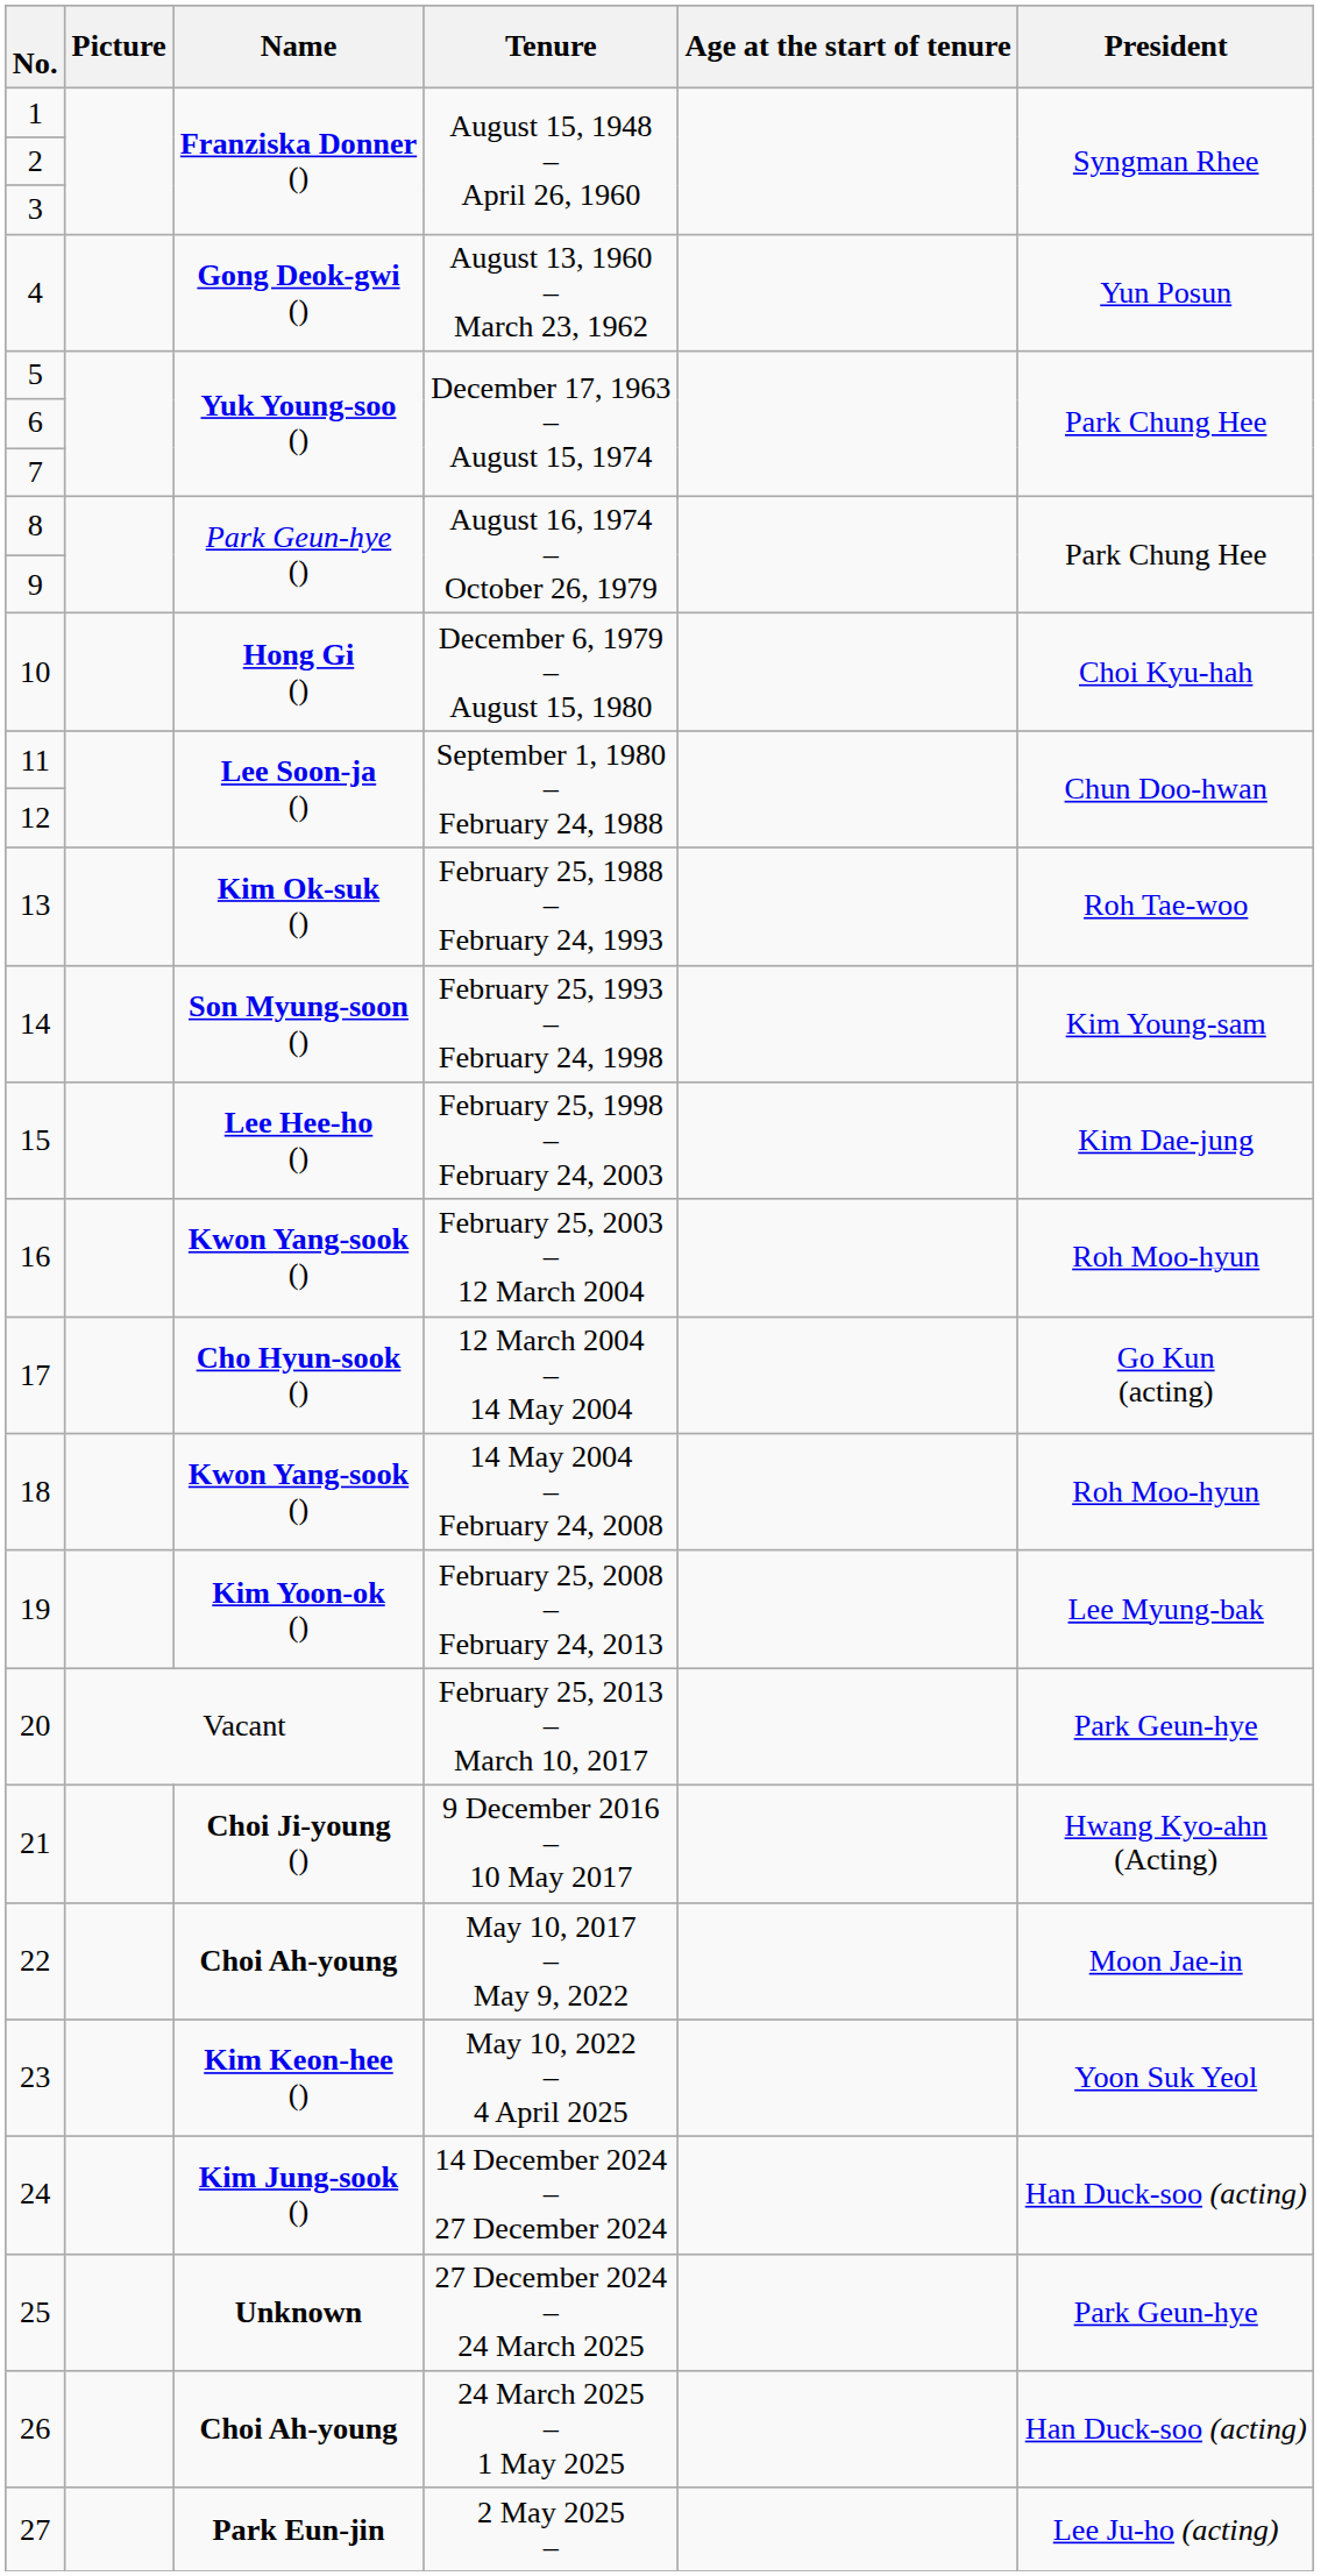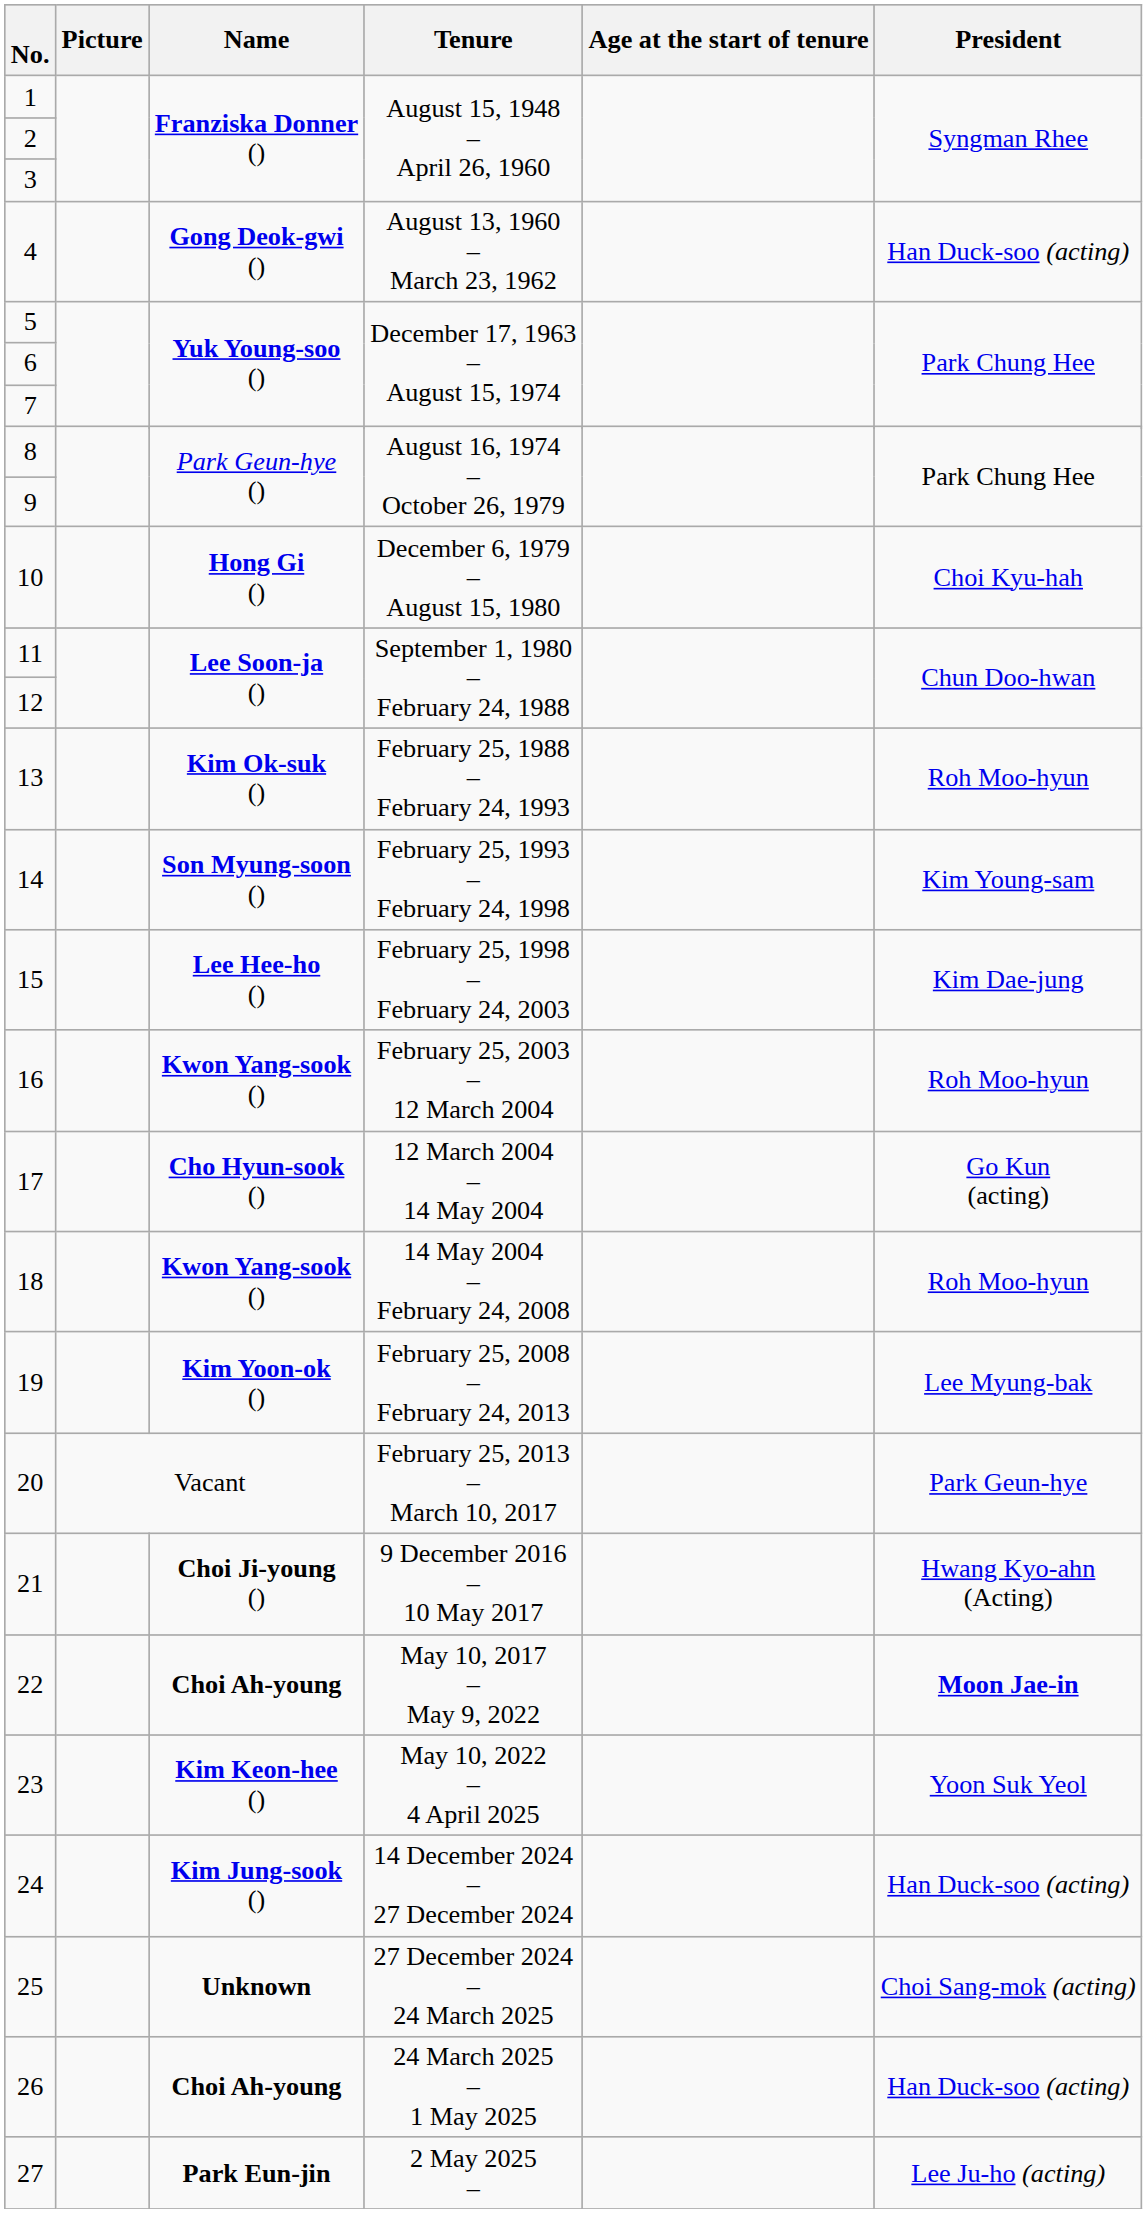4 | President: Yun Posun -> Han Duck-soo (acting)
13 | President: Roh Tae-woo -> Roh Moo-hyun
22 | President: normal -> bold
25 | President: Park Geun-hye -> Choi Sang-mok (acting)
